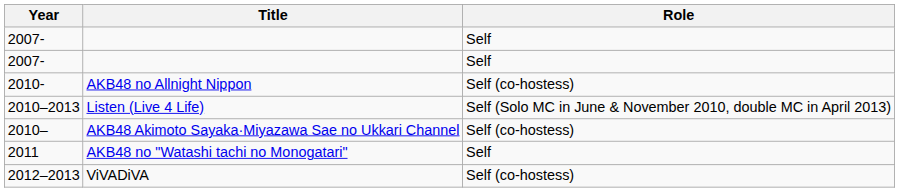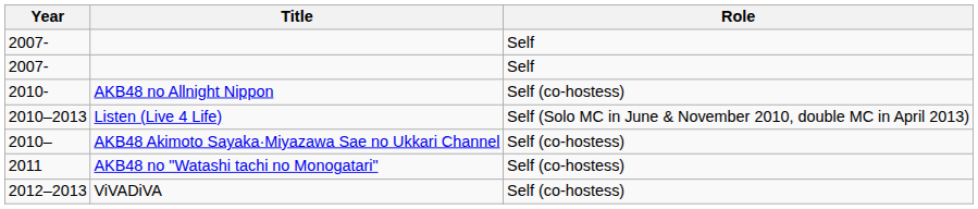2011 | Role: Self -> Self (co-hostess)
